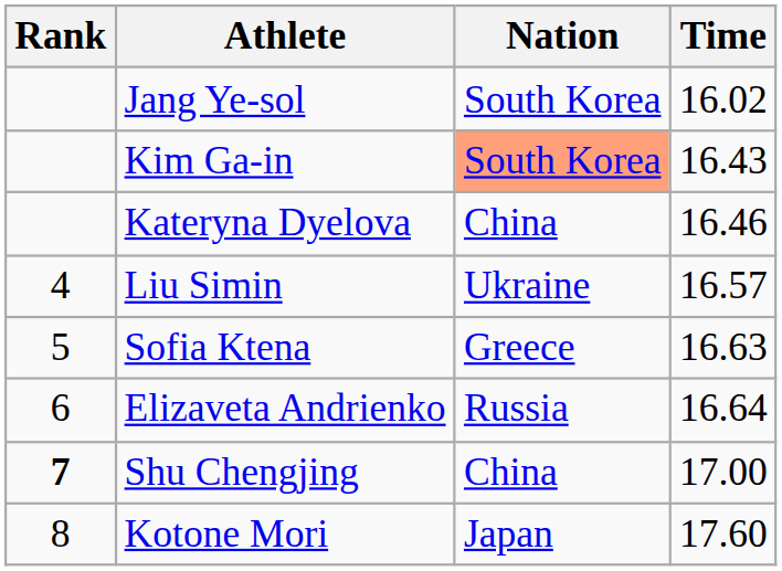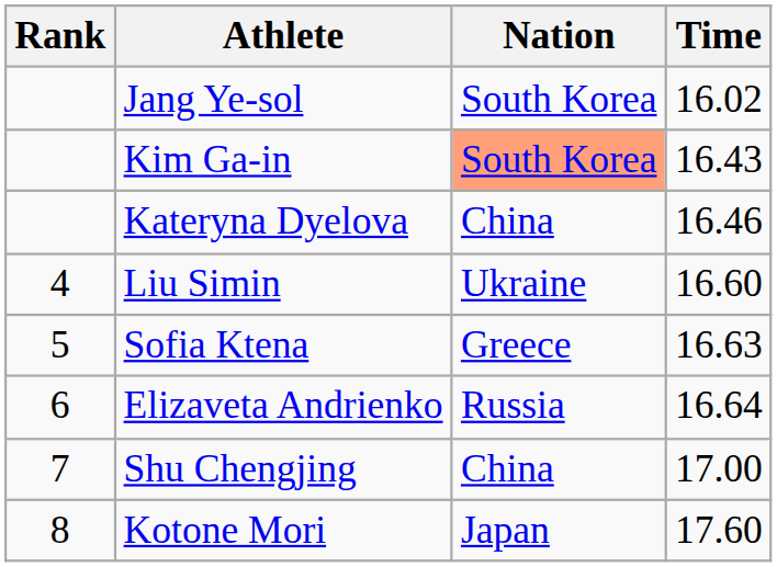Liu Simin | Time: 16.57 -> 16.60
Shu Chengjing | Rank: bold -> normal
